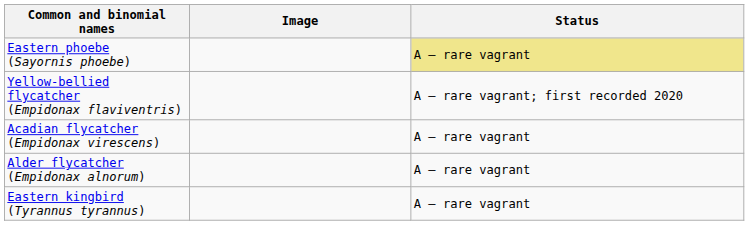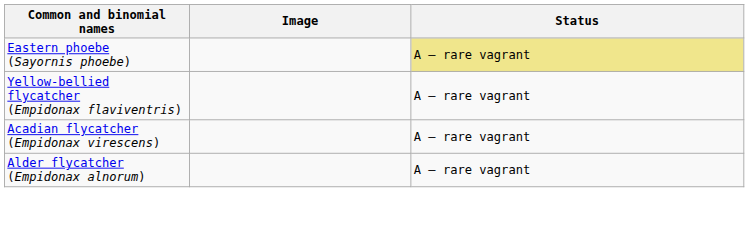Yellow-bellied flycatcher (Empidonax flaviventris) | Status: A – rare vagrant; first recorded 2020 -> A – rare vagrant
- row: Eastern kingbird (Tyrannus tyrannus) | A – rare vagrant
